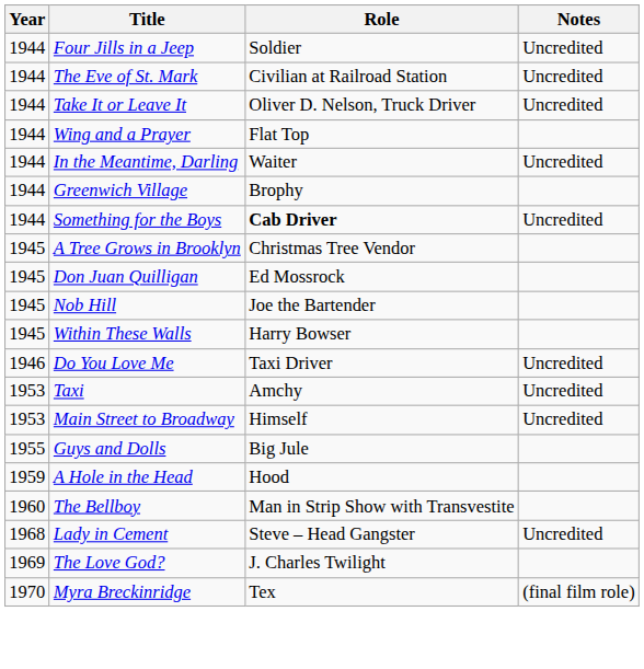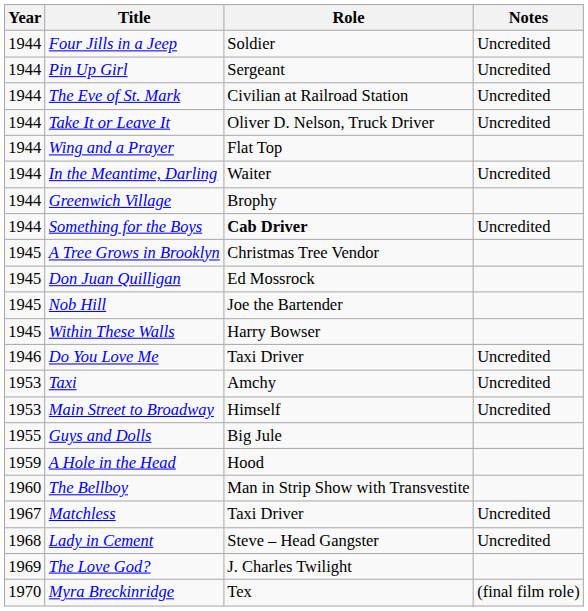+ row: 1944 | Pin Up Girl | Sergeant | Uncredited
+ row: 1967 | Matchless | Taxi Driver | Uncredited
